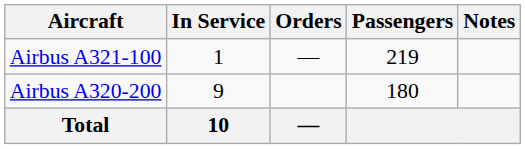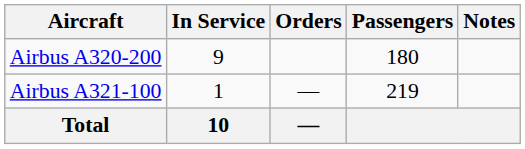rows swapped: Airbus A320-200 <-> Airbus A321-100
